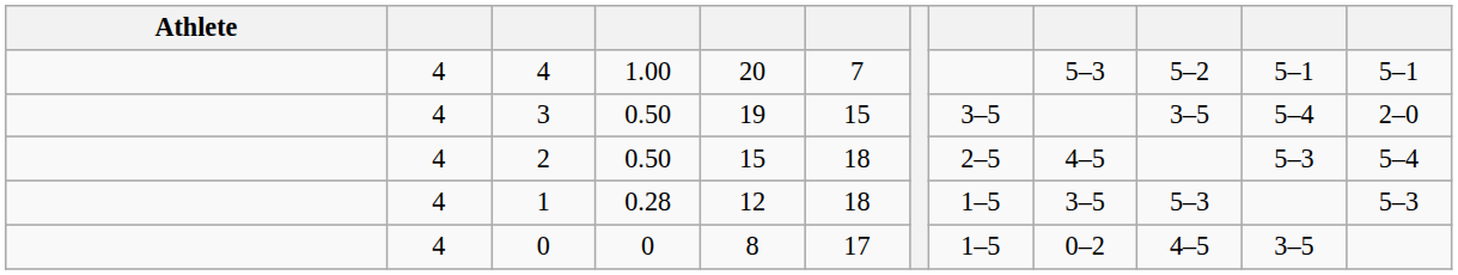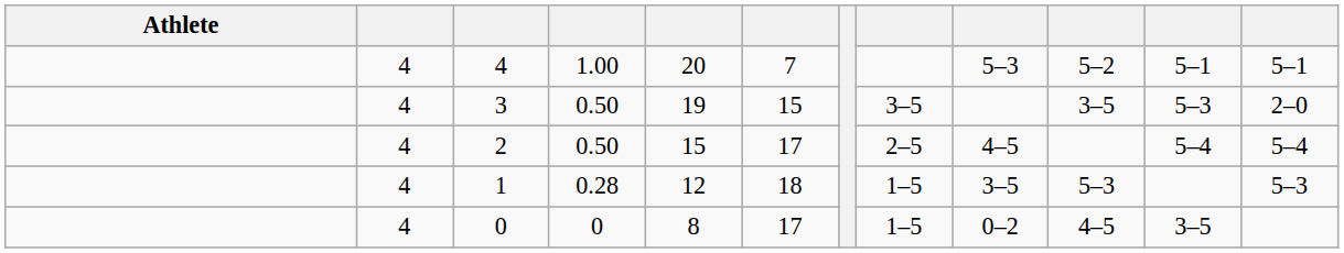3 | column 11: 5–4 -> 5–3
2 | column 6: 18 -> 17
2 | column 11: 5–3 -> 5–4
